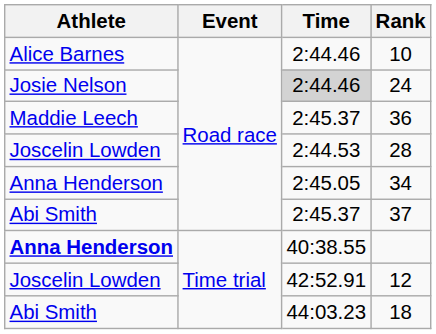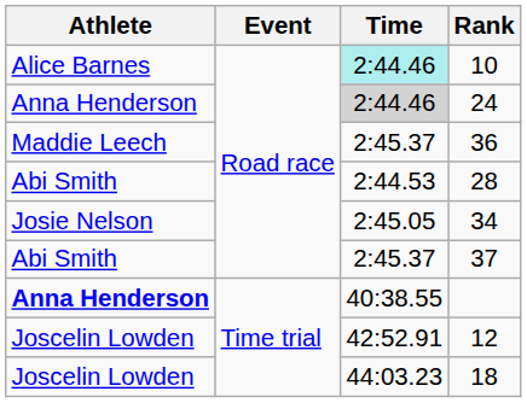10 | Time: no background -> paleturquoise background
24 | Athlete: Josie Nelson -> Anna Henderson
28 | Athlete: Joscelin Lowden -> Abi Smith
34 | Athlete: Anna Henderson -> Josie Nelson
18 | Athlete: Abi Smith -> Joscelin Lowden
